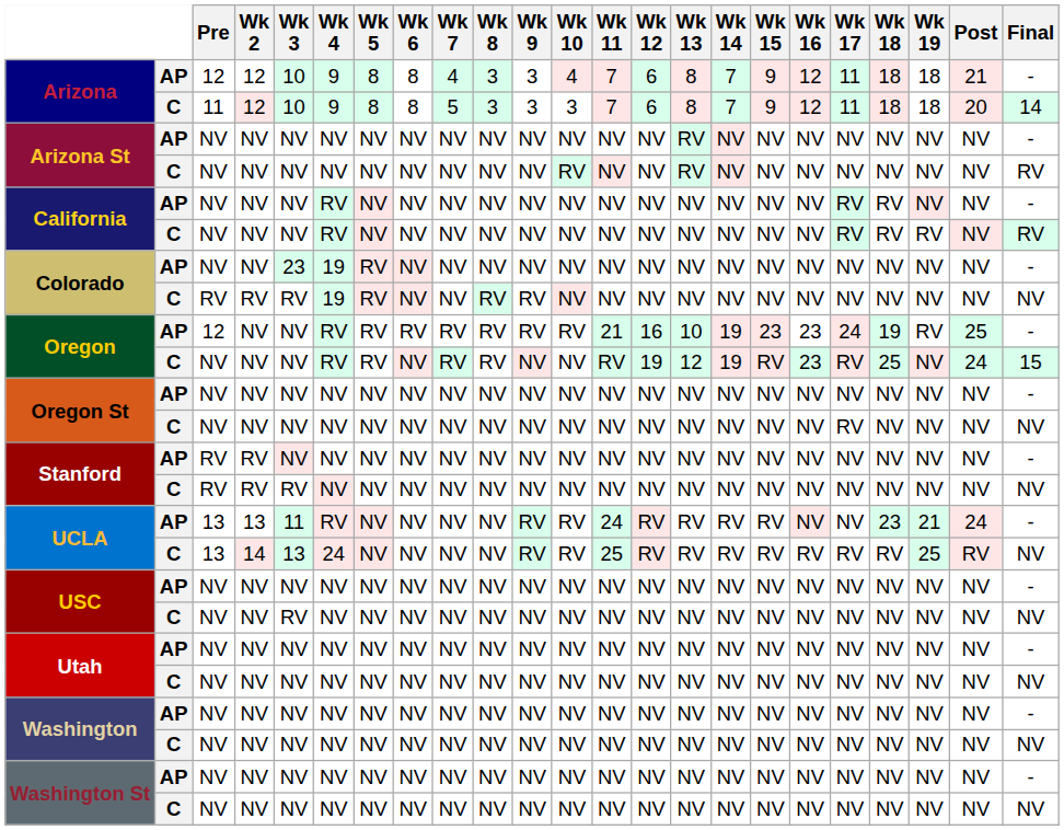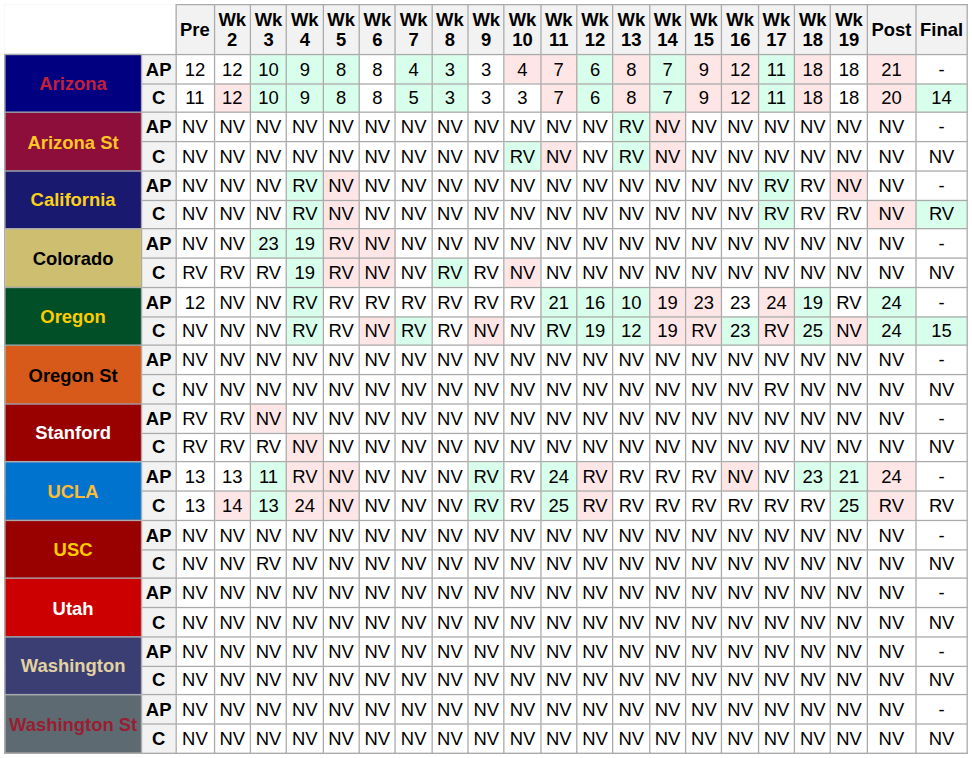Arizona St / C | Final: RV -> NV
Oregon / AP | Post: 25 -> 24
UCLA / C | Final: NV -> RV
